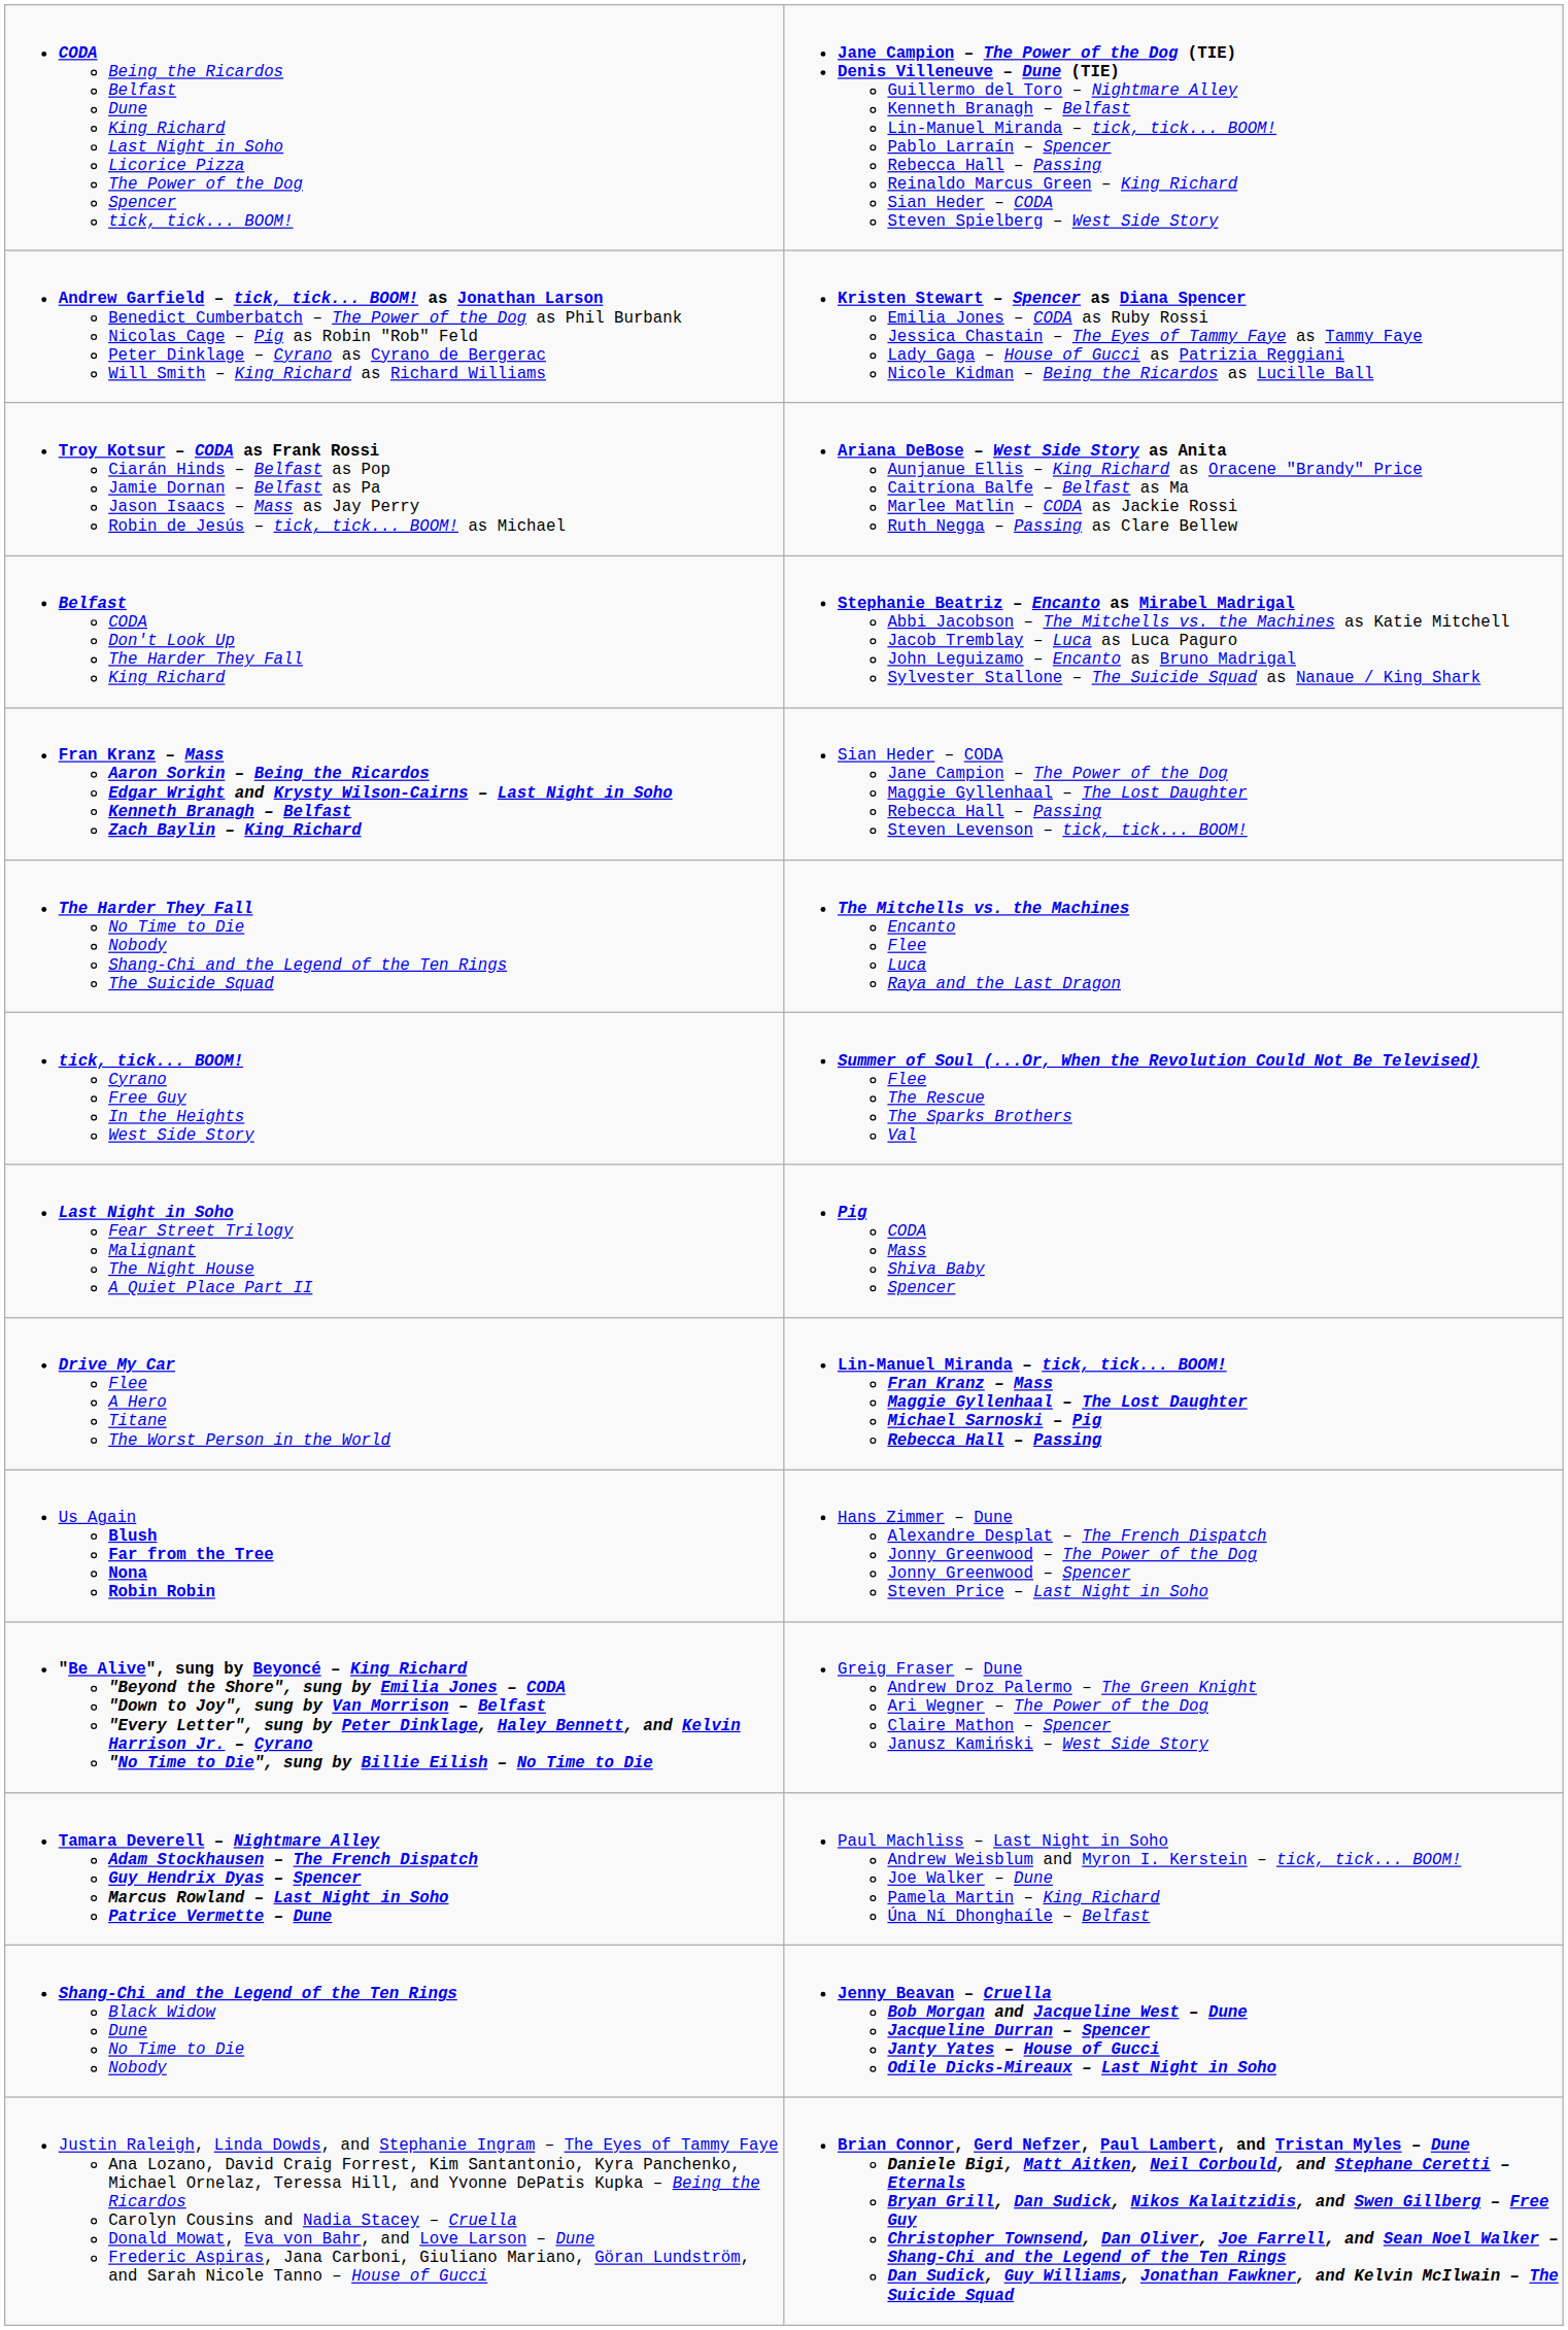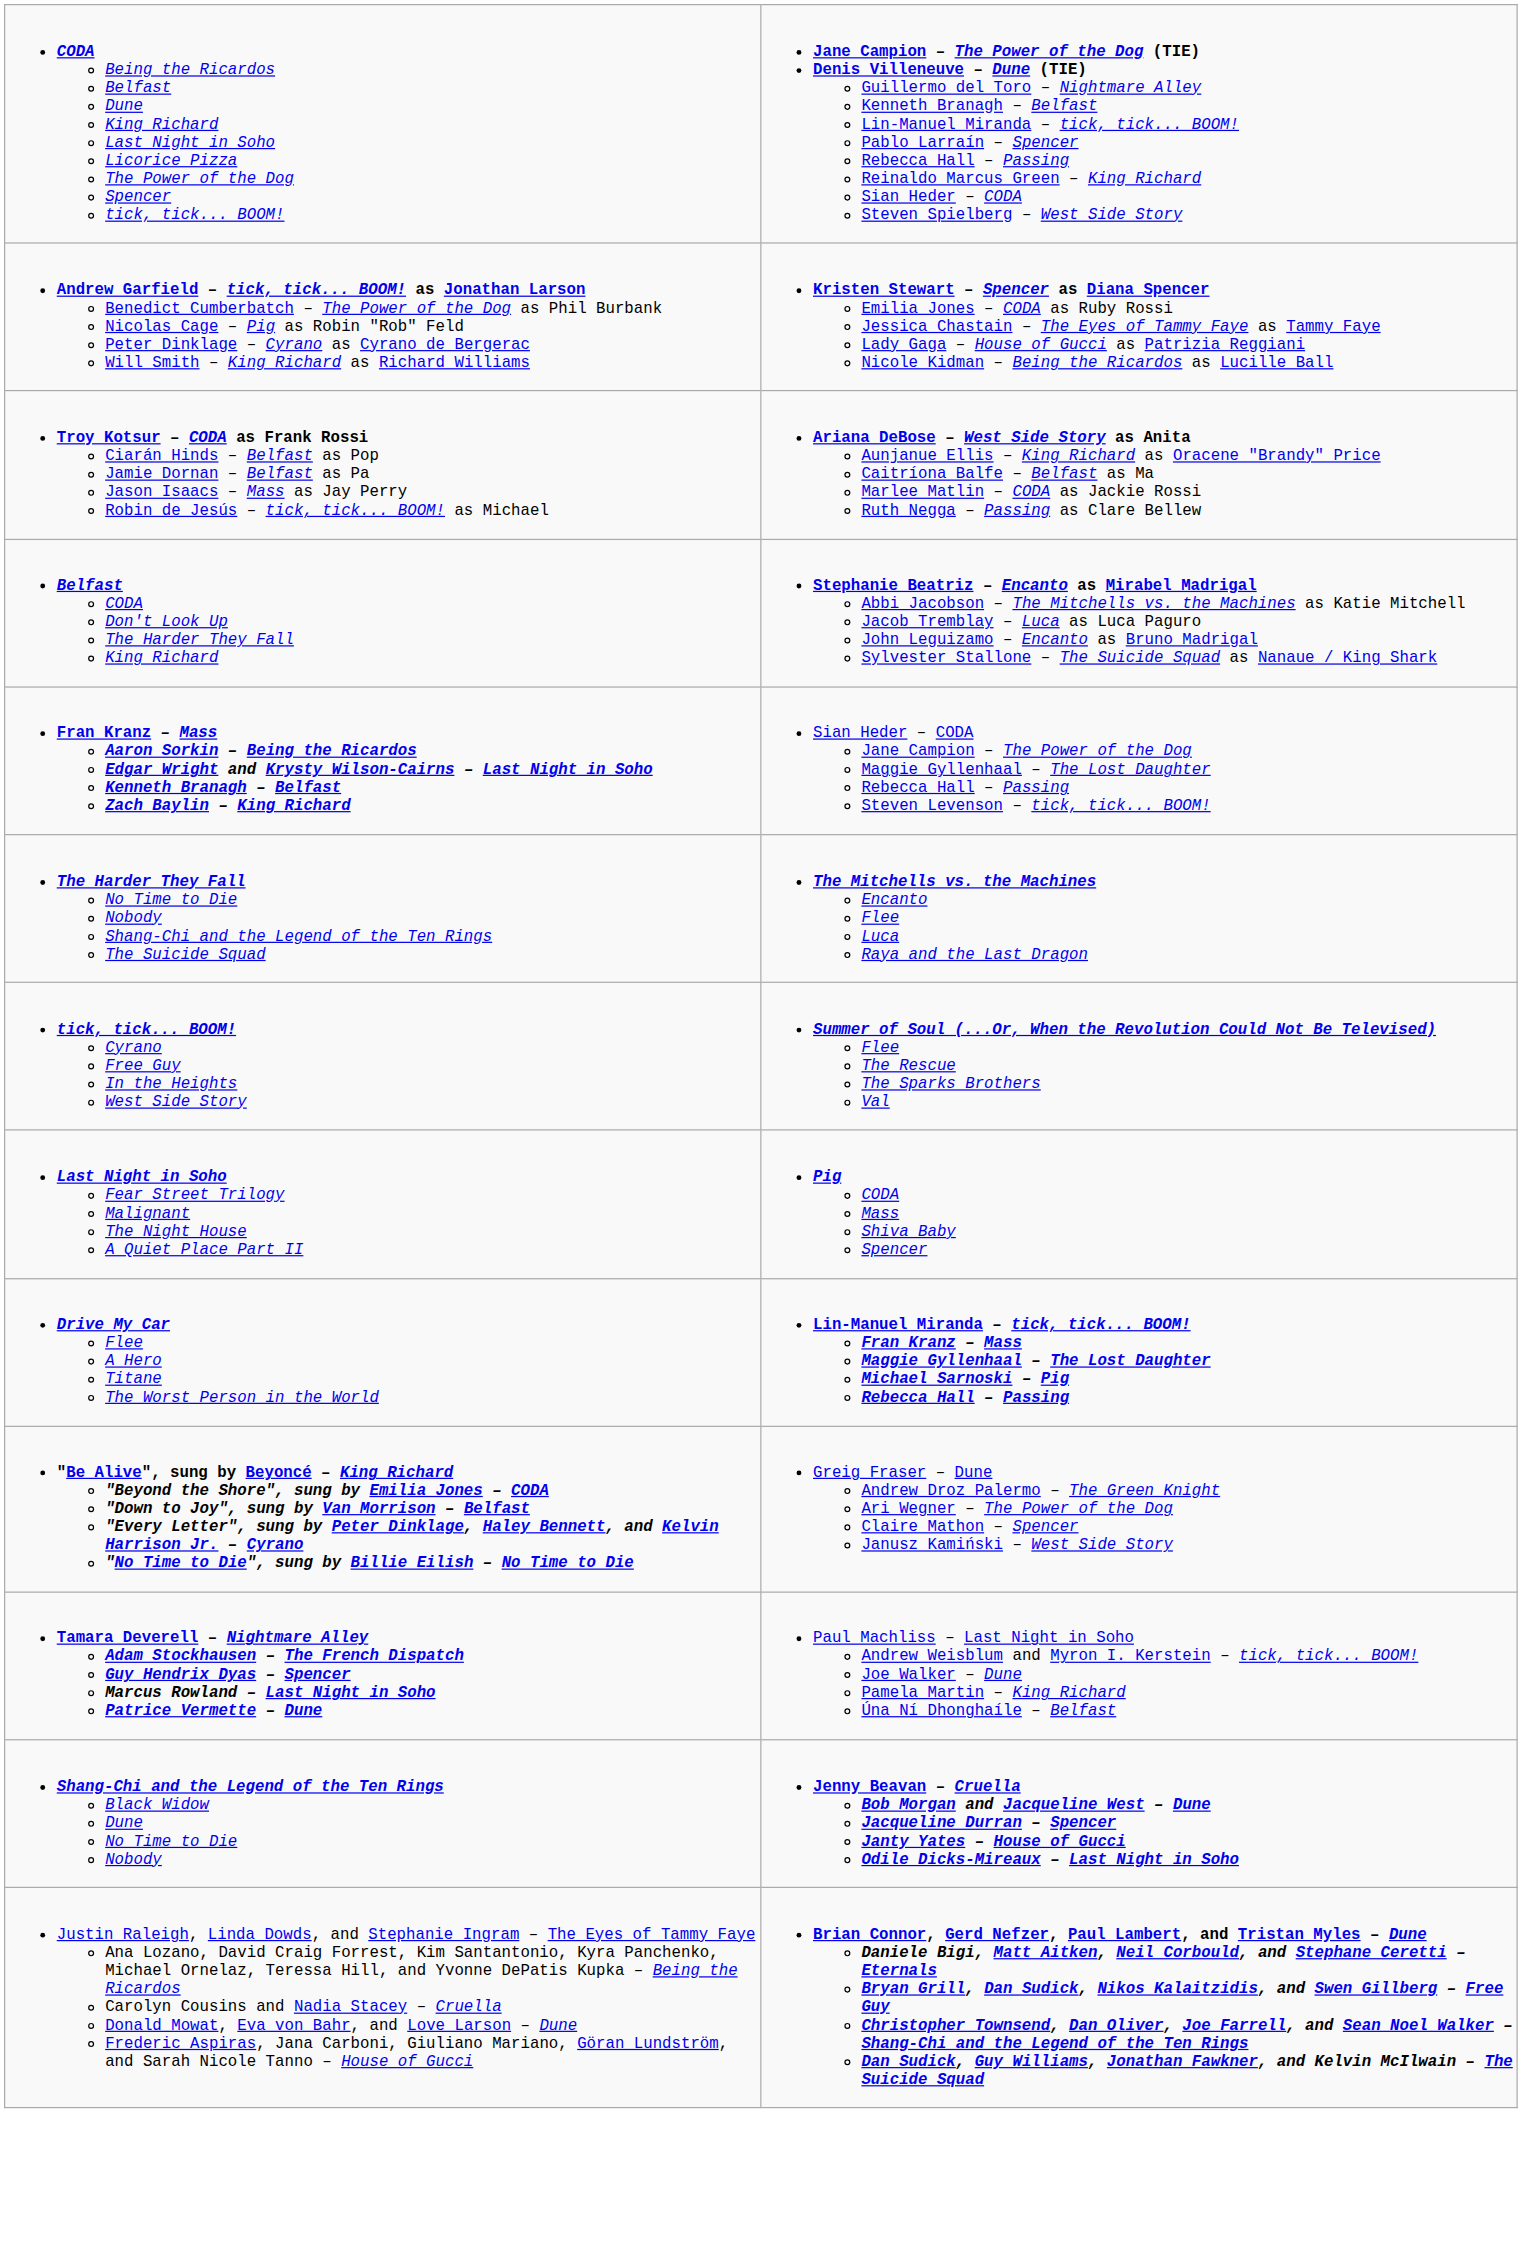- row: Us Again Blush Far from the Tree Nona Robin Robin | Hans Zimmer – Dune Alexandre Desplat – The French Dispatch Jonny Greenwood – The Power of the Dog Jonny Greenwood – Spencer Steven Price – Last Night in Soho
